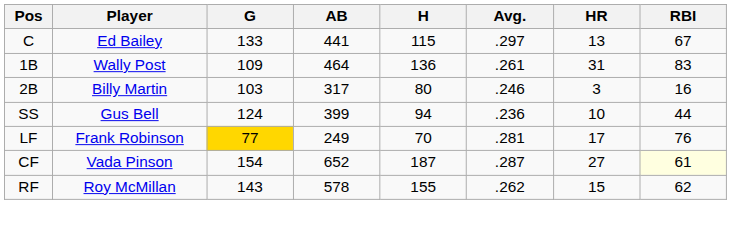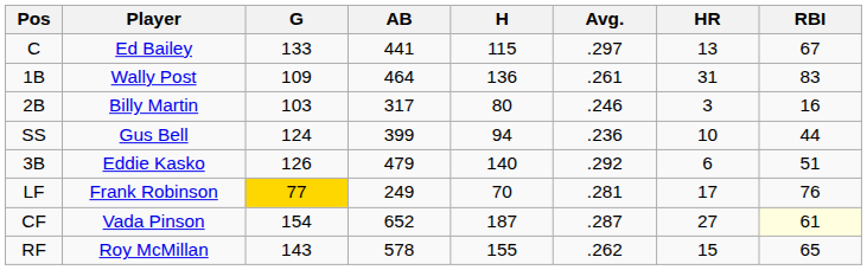+ row: 3B | Eddie Kasko | 126 | 479 | 140 | .292 | 6 | 51
RF | RBI: 62 -> 65
